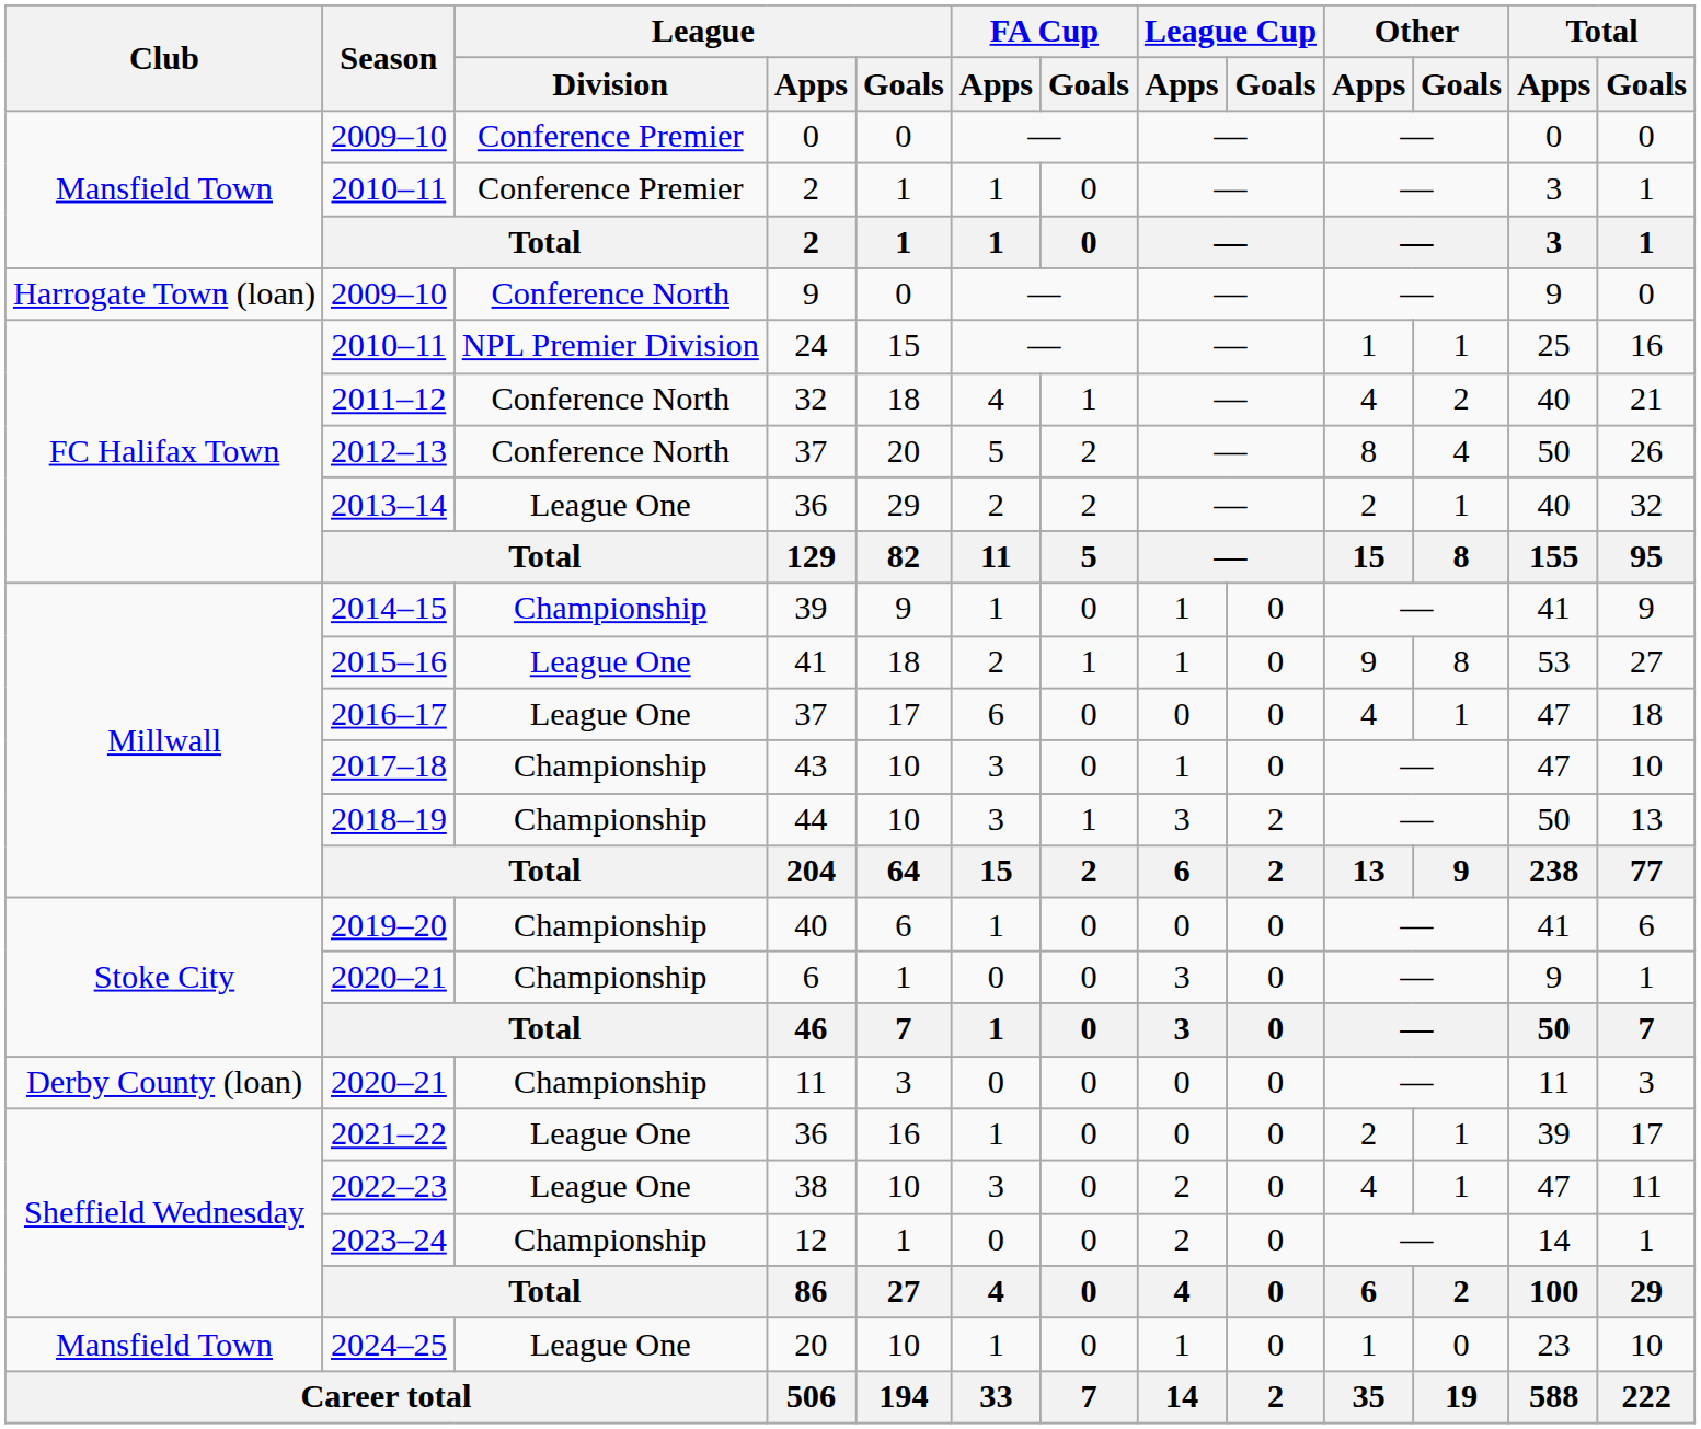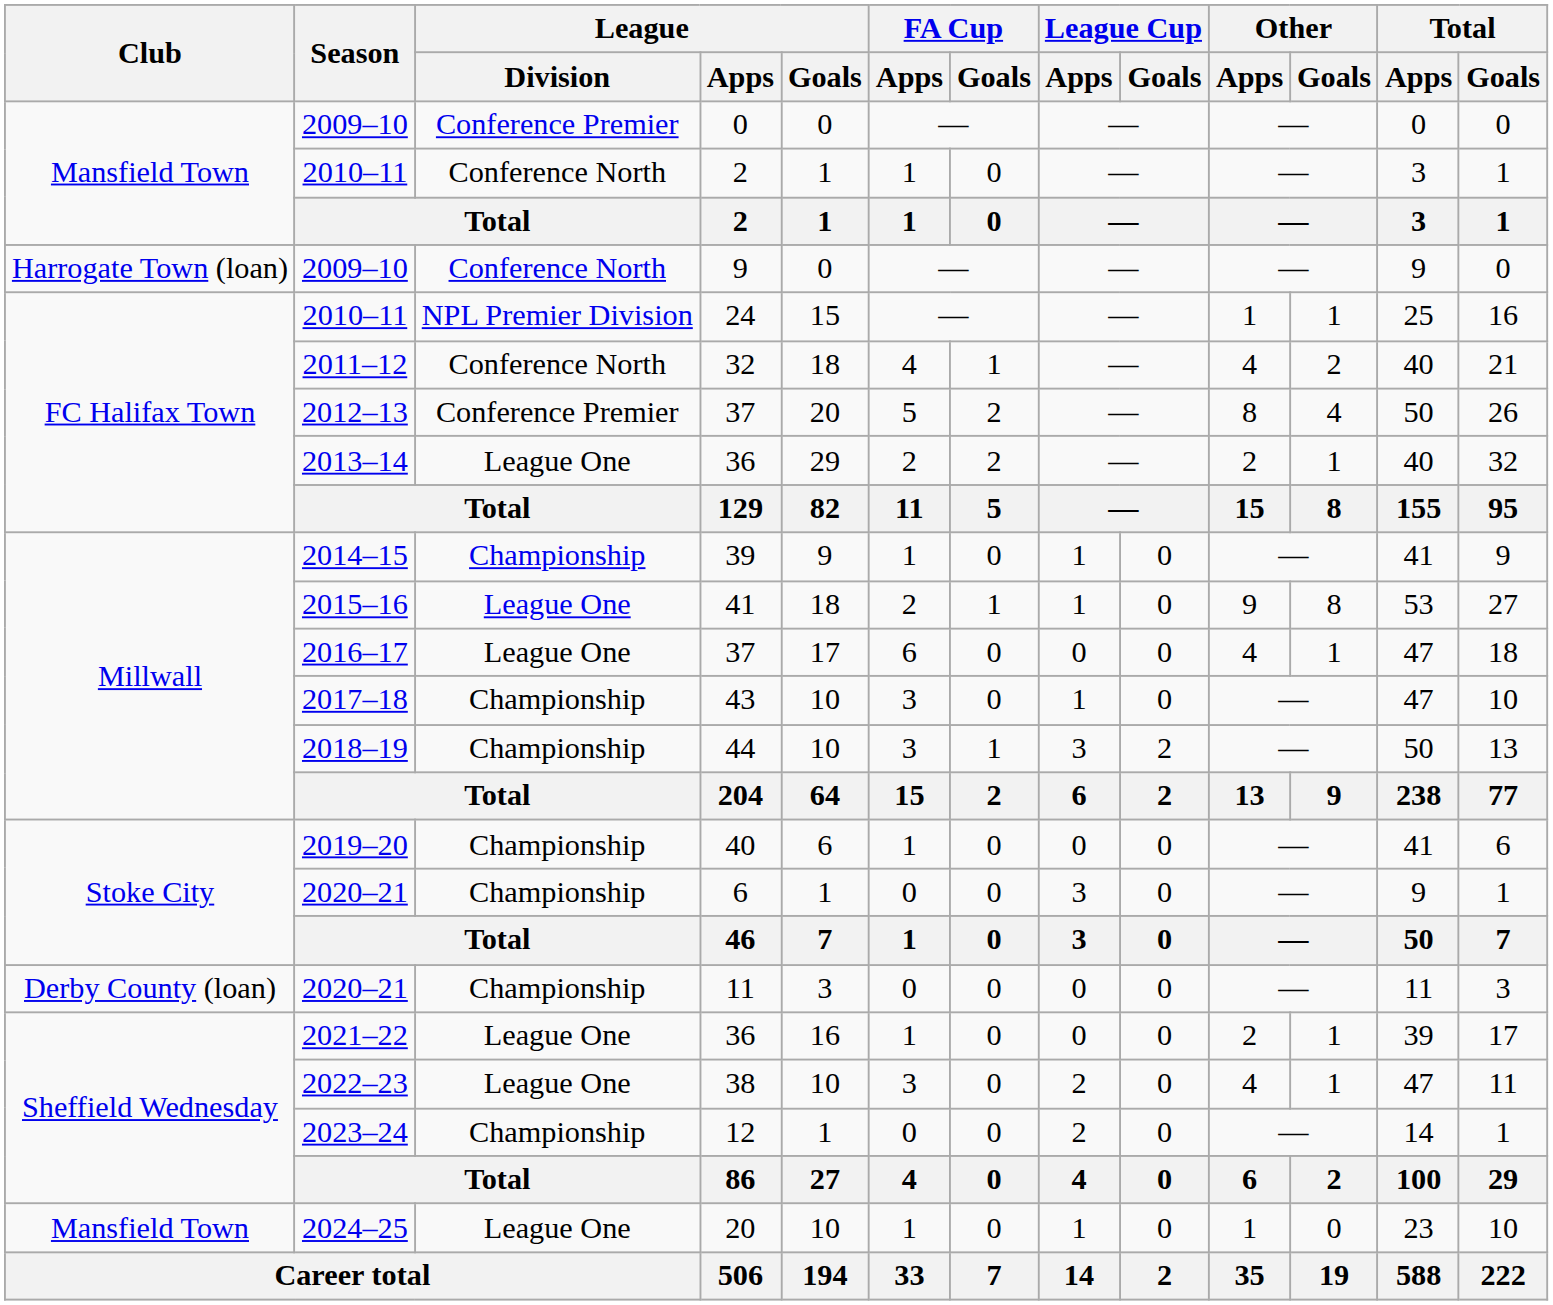2010–11 / 2 | League / Division: Conference Premier -> Conference North
2012–13 / 37 | League / Division: Conference North -> Conference Premier
